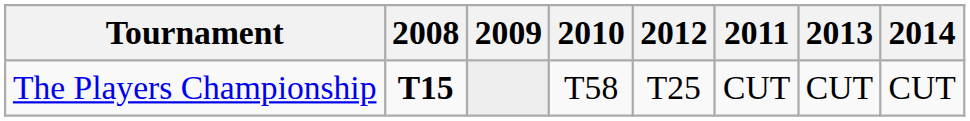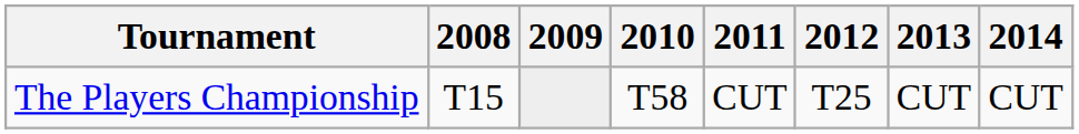columns swapped: 2011 <-> 2012
The Players Championship | 2008: bold -> normal
